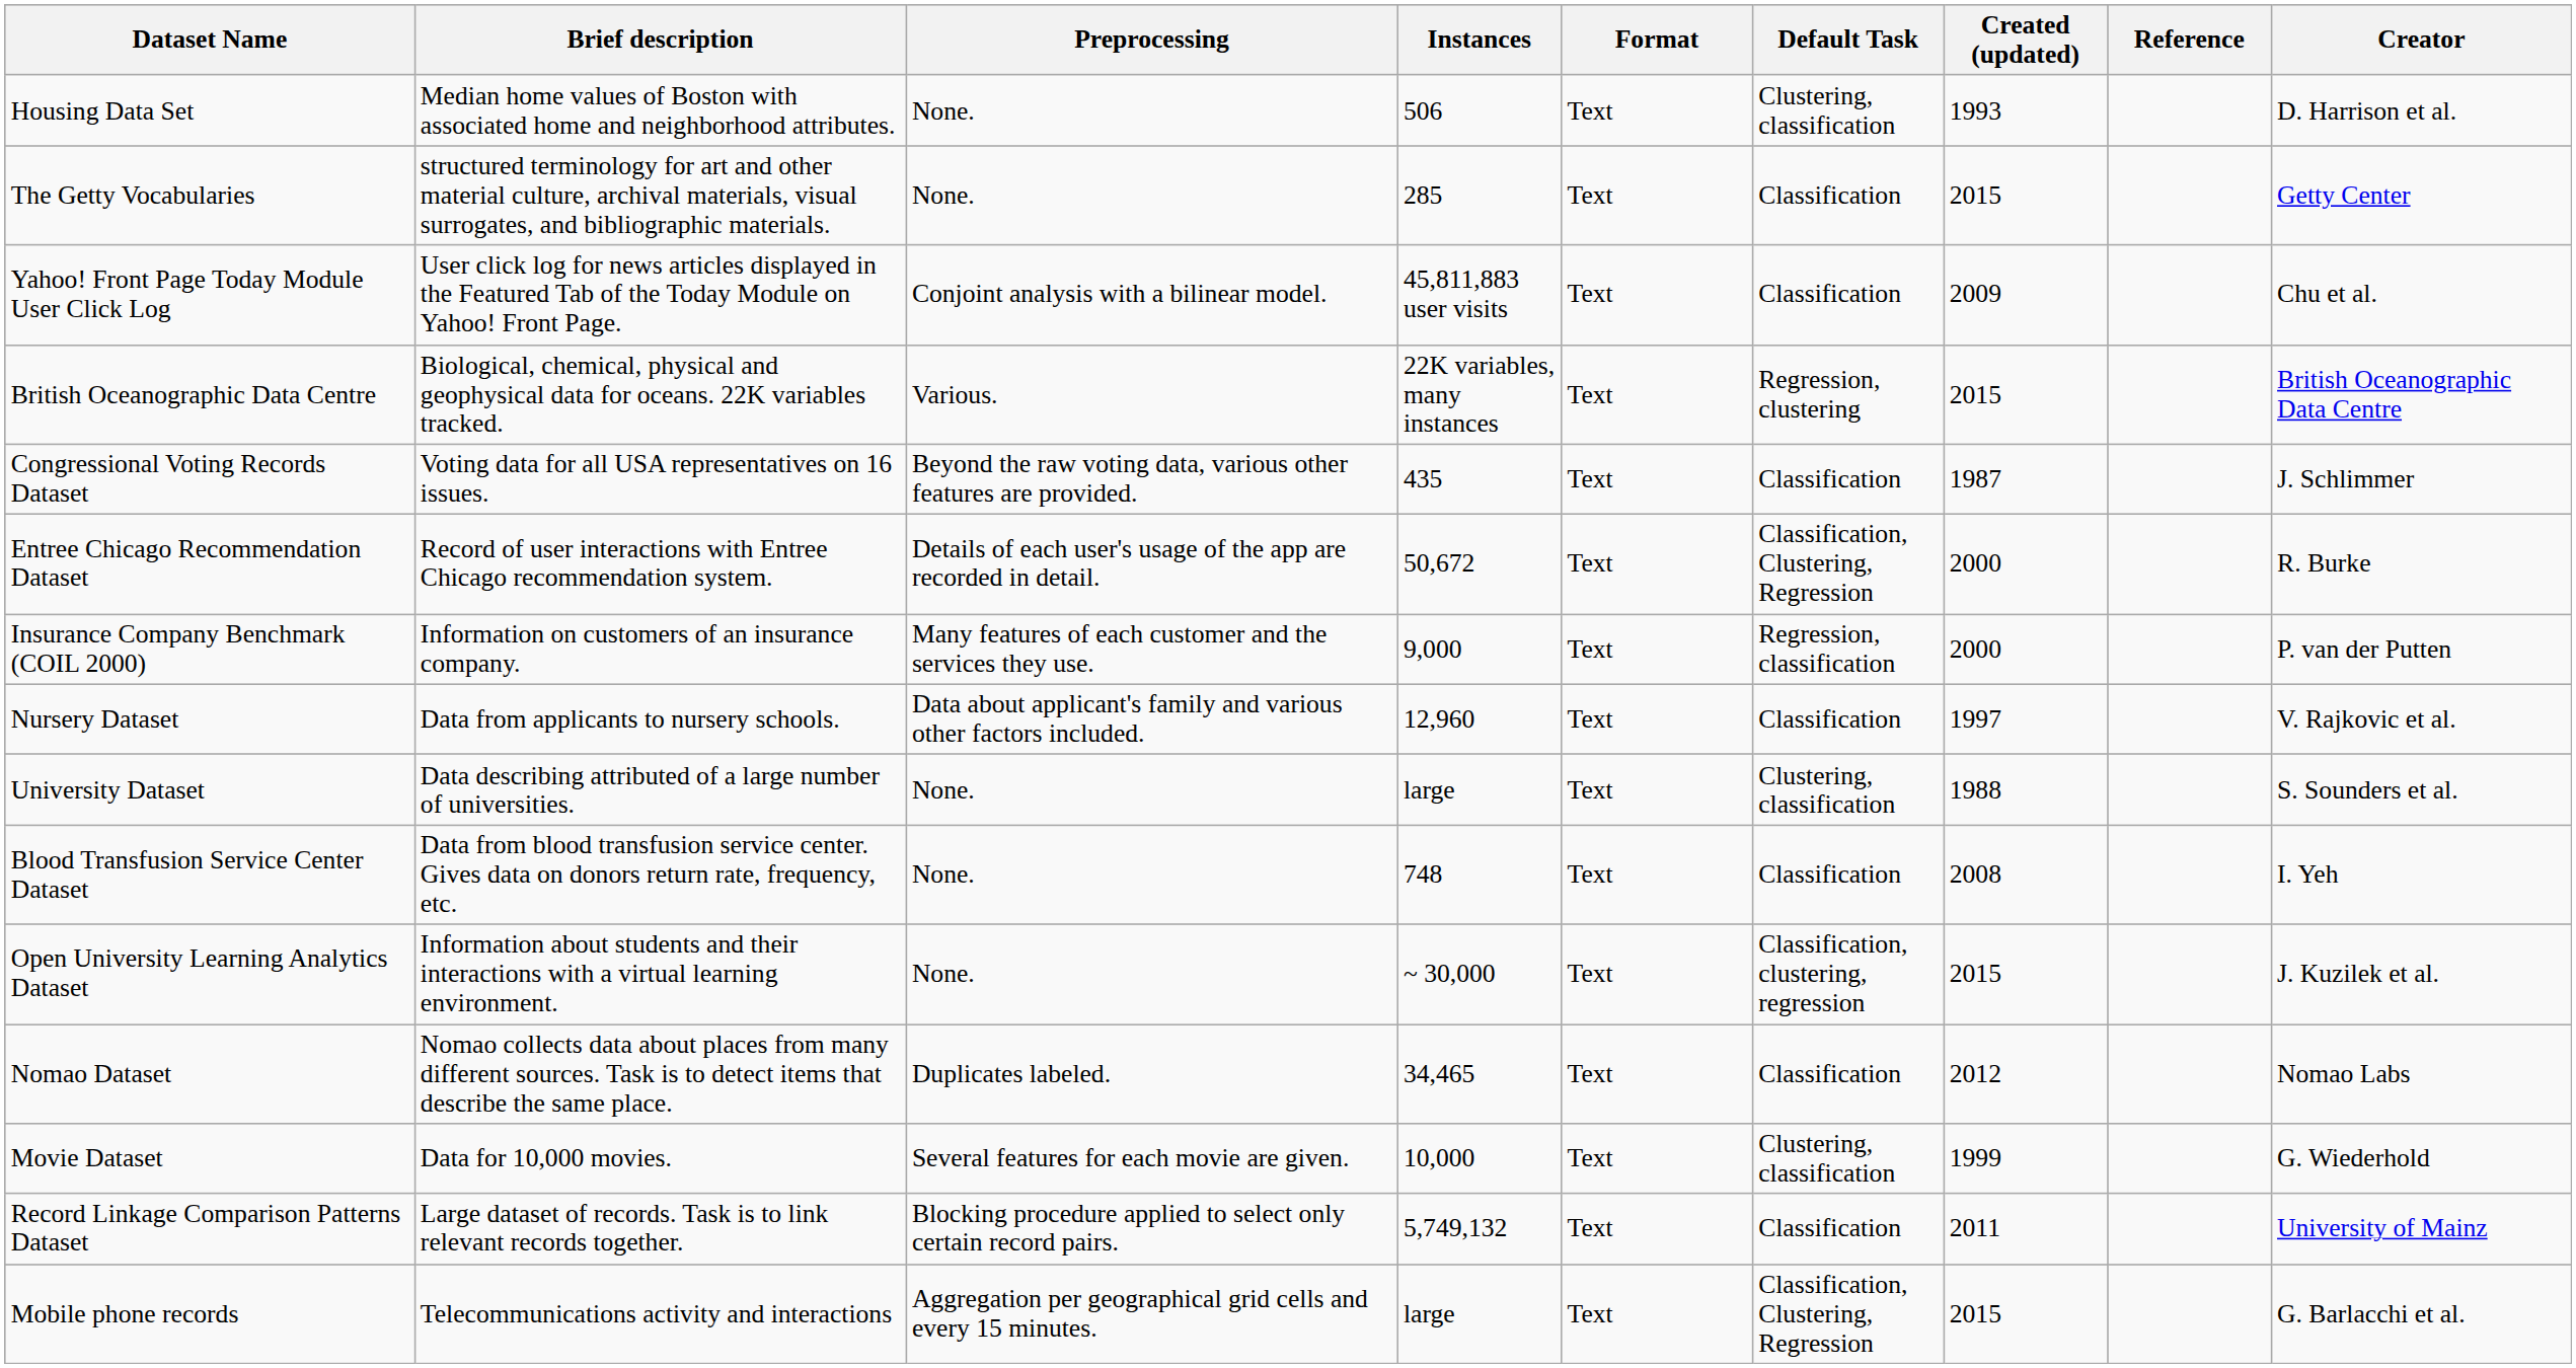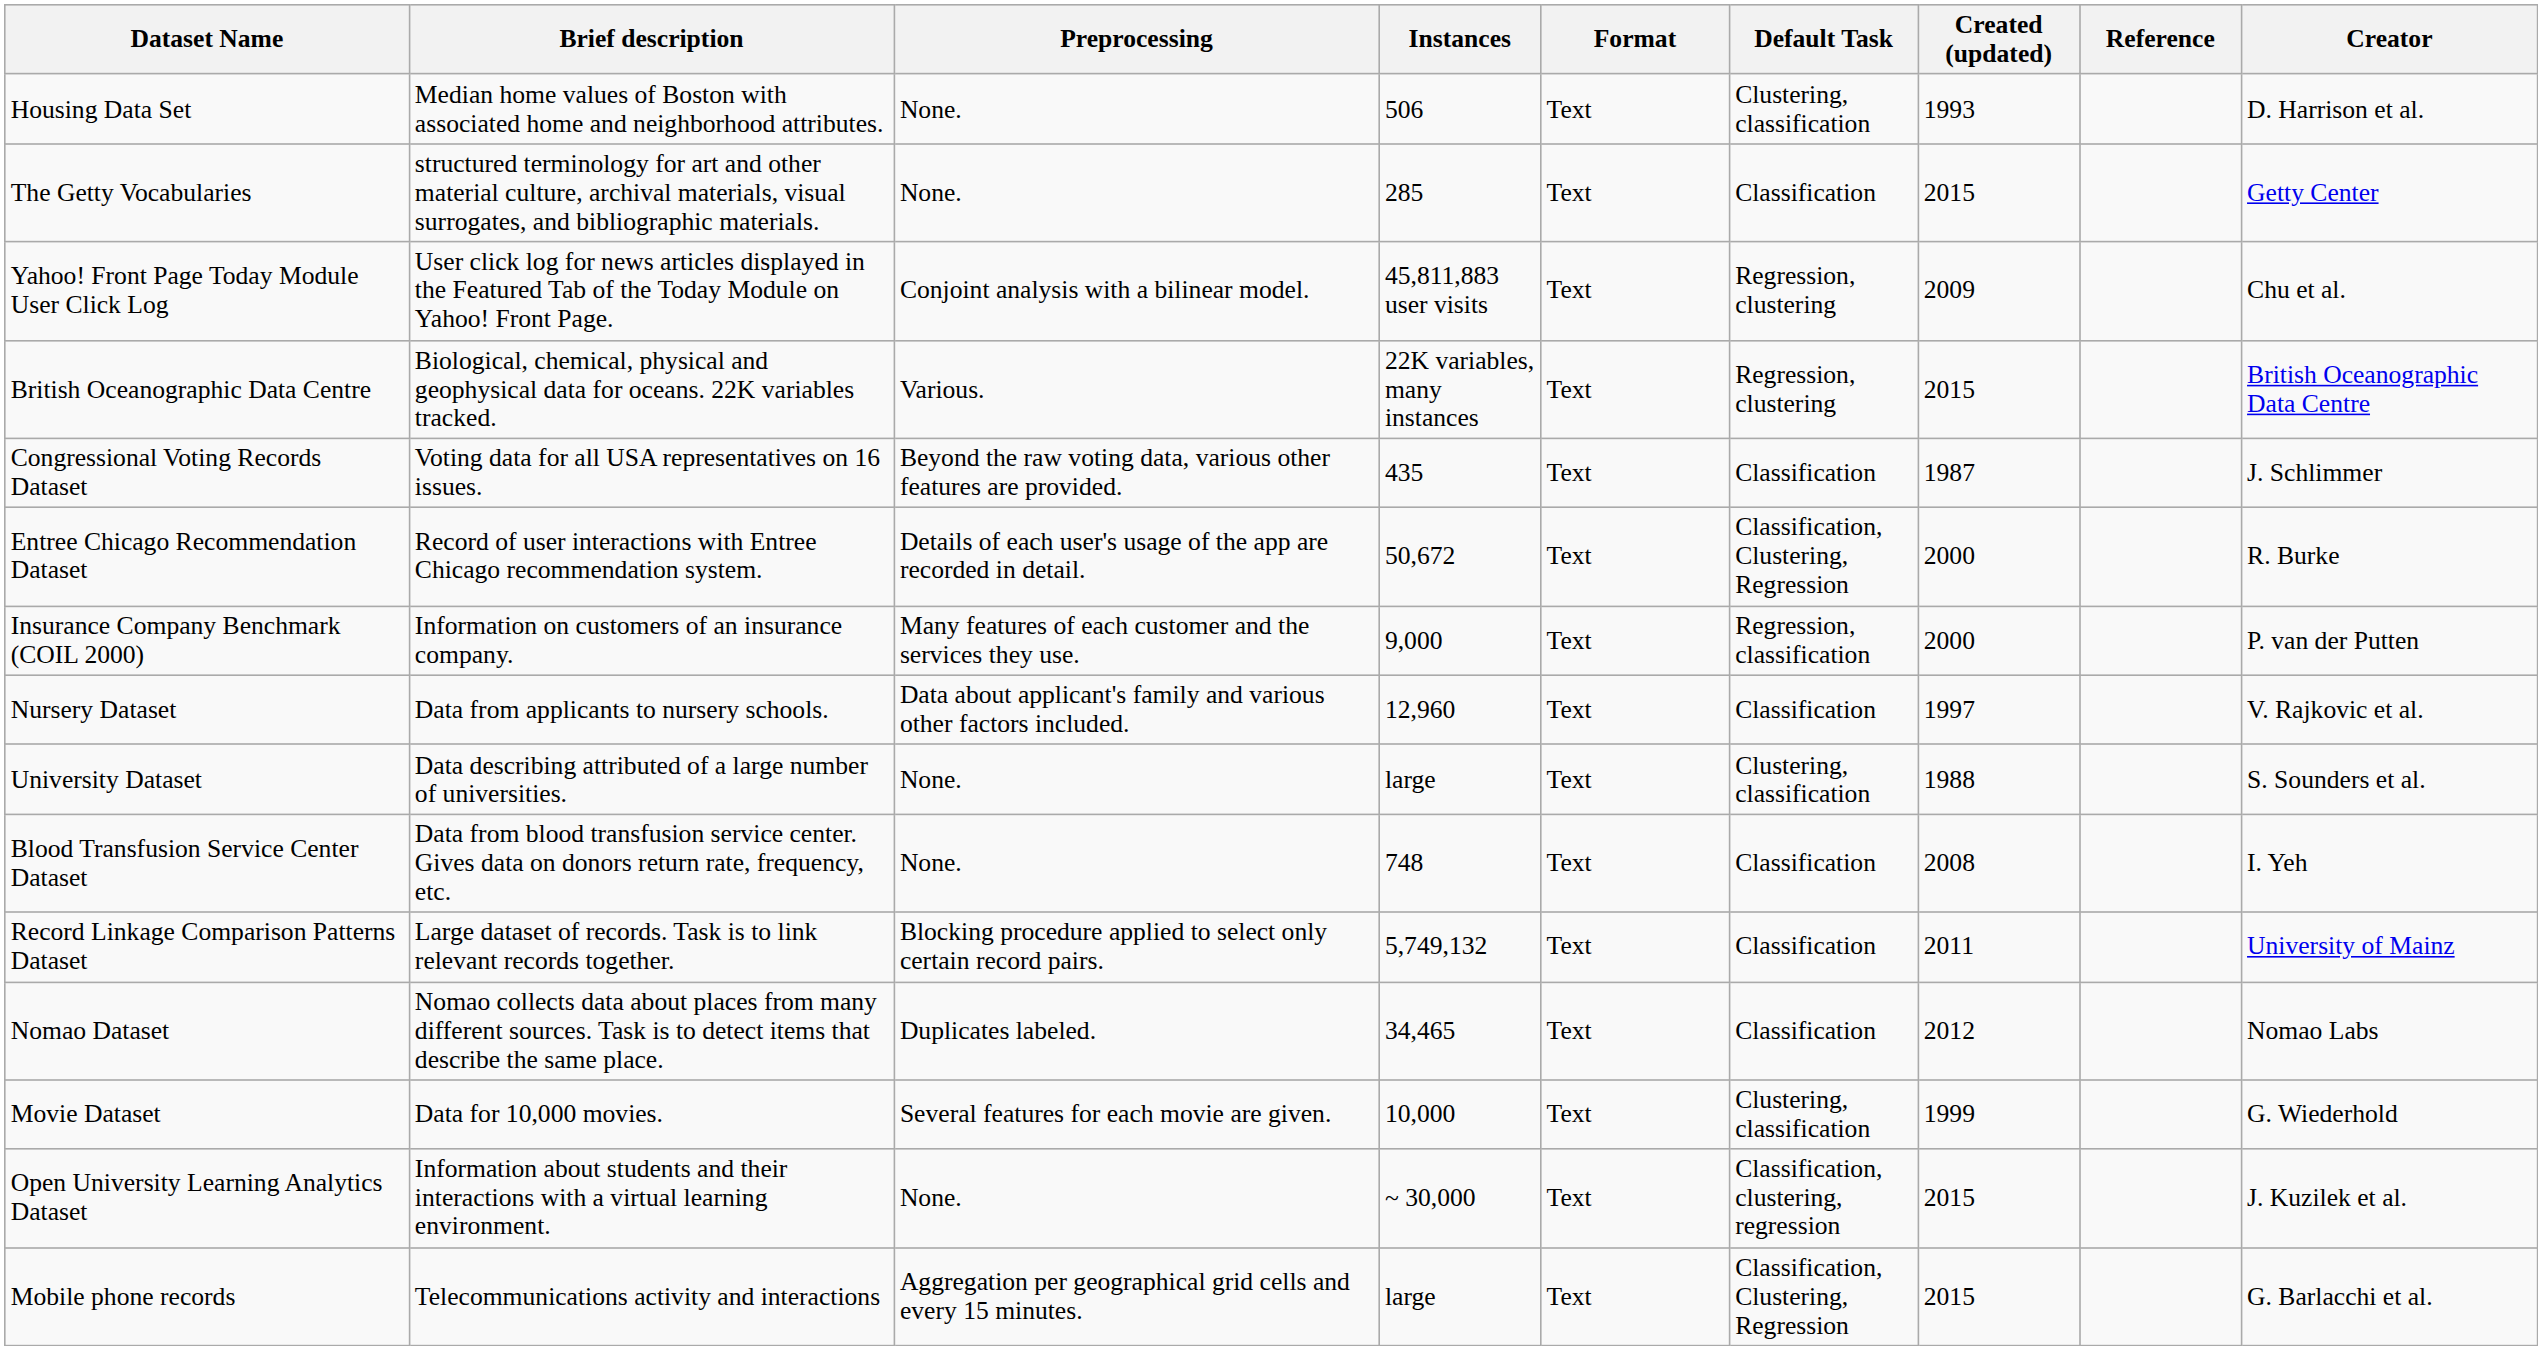Yahoo! Front Page Today Module User Click Log | Default Task: Classification -> Regression, clustering
rows swapped: Record Linkage Comparison Patterns Dataset <-> Open University Learning Analytics Dataset
